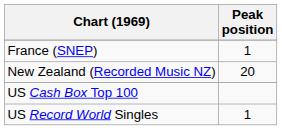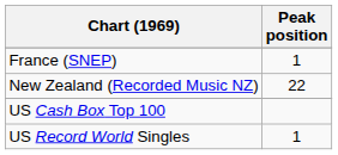New Zealand (Recorded Music NZ) | Peak position: 20 -> 22
